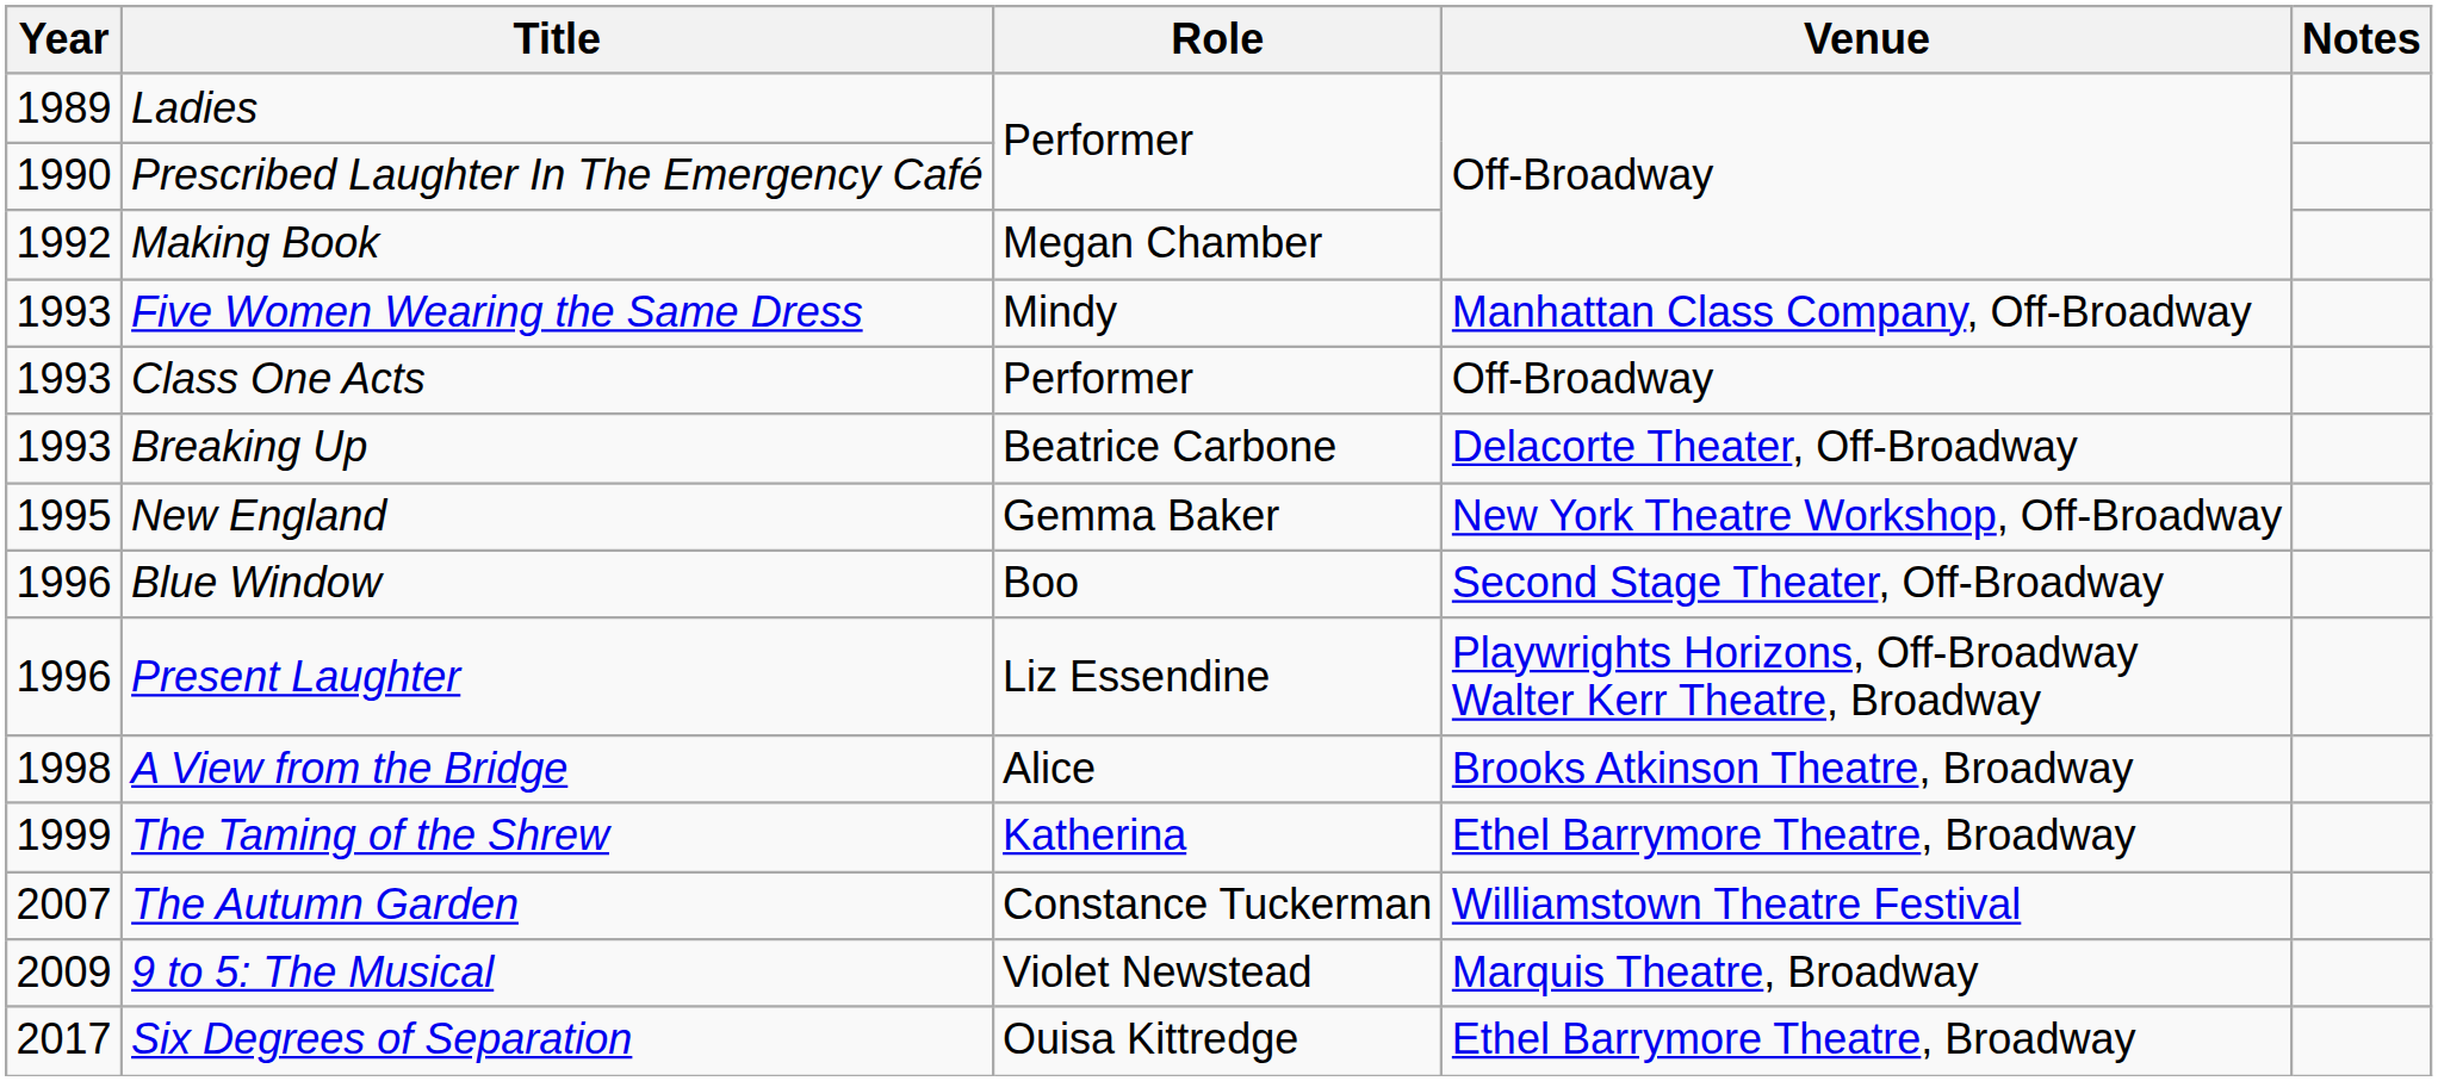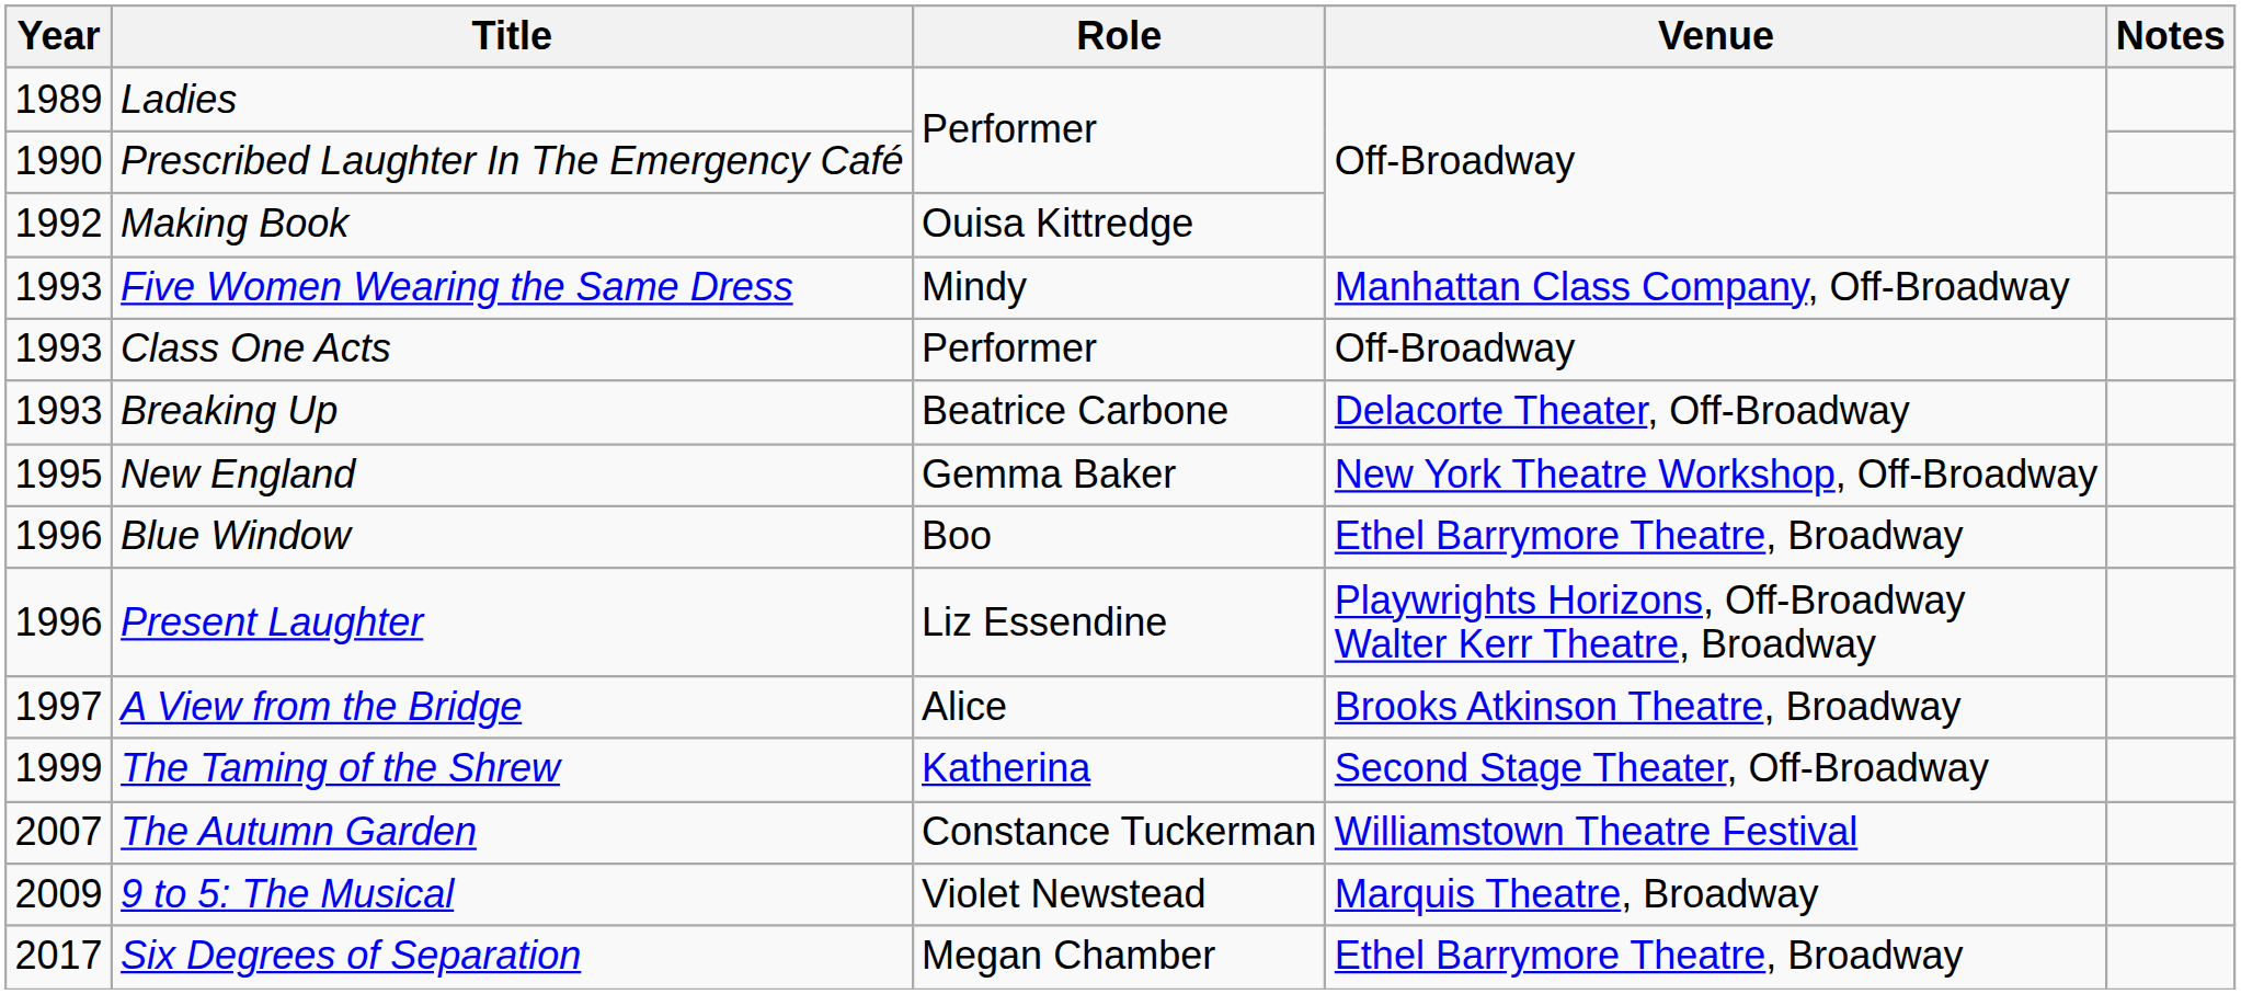Making Book | Role: Megan Chamber -> Ouisa Kittredge
Blue Window | Venue: Second Stage Theater, Off-Broadway -> Ethel Barrymore Theatre, Broadway
A View from the Bridge | Year: 1998 -> 1997
The Taming of the Shrew | Venue: Ethel Barrymore Theatre, Broadway -> Second Stage Theater, Off-Broadway
Six Degrees of Separation | Role: Ouisa Kittredge -> Megan Chamber
